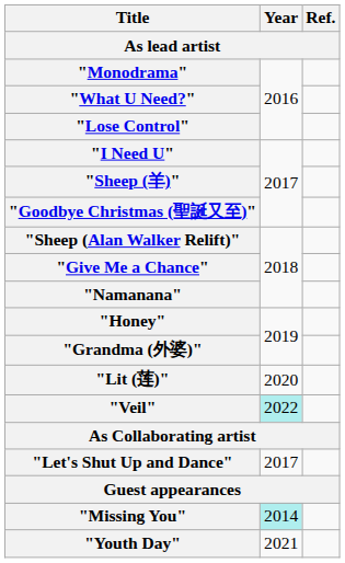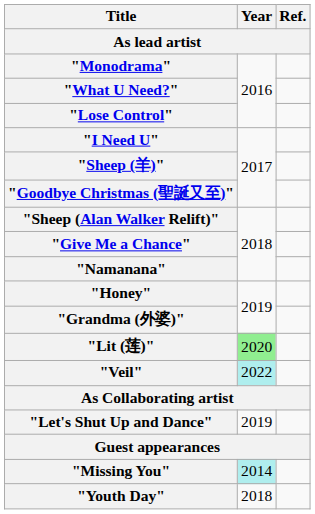"Lit (莲)" | Year: no background -> lightgreen background
"Let's Shut Up and Dance" | Year: 2017 -> 2019
"Youth Day" | Year: 2021 -> 2018
